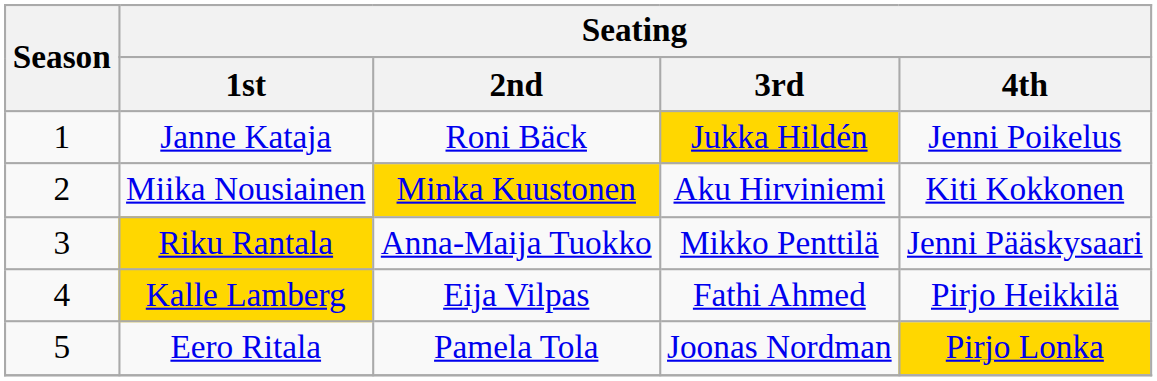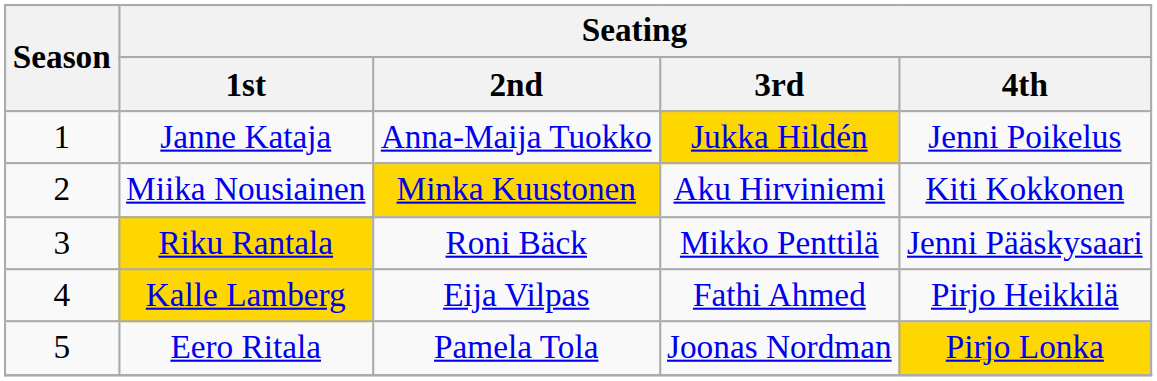Janne Kataja | Seating / 2nd: Roni Bäck -> Anna-Maija Tuokko
Riku Rantala | Seating / 2nd: Anna-Maija Tuokko -> Roni Bäck
